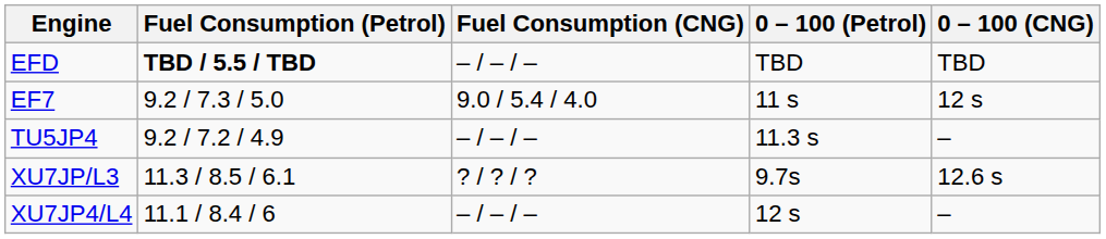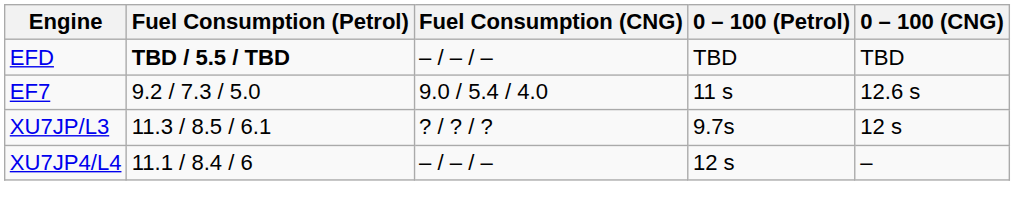EF7 | 0 – 100 (CNG): 12 s -> 12.6 s
- row: TU5JP4 | 9.2 / 7.2 / 4.9 | – / – / – | 11.3 s | –
XU7JP/L3 | 0 – 100 (CNG): 12.6 s -> 12 s
